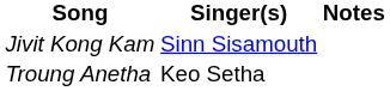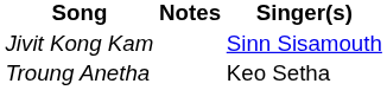columns swapped: Singer(s) <-> Notes
